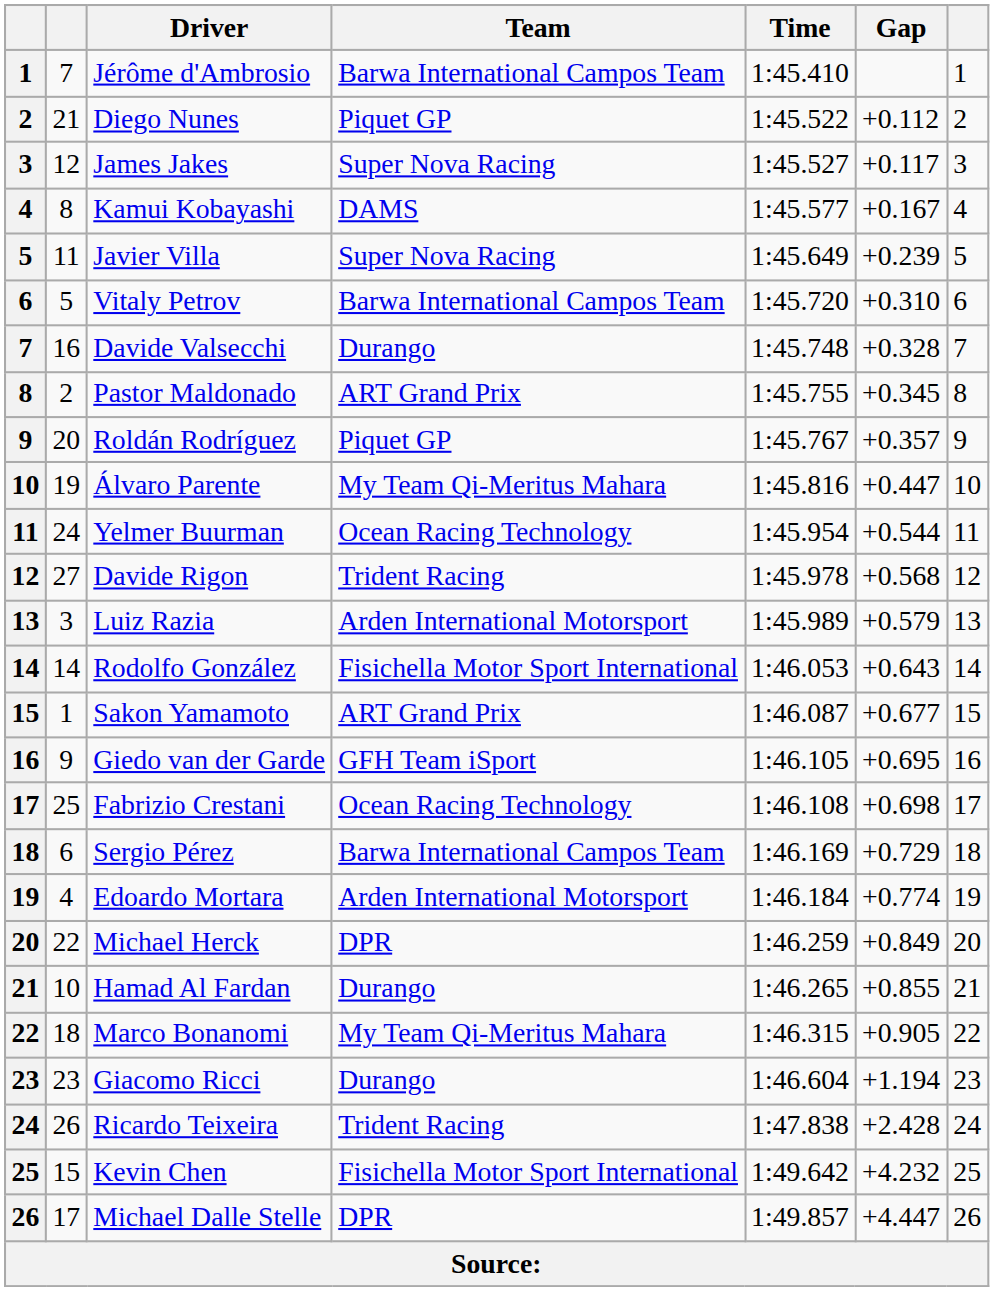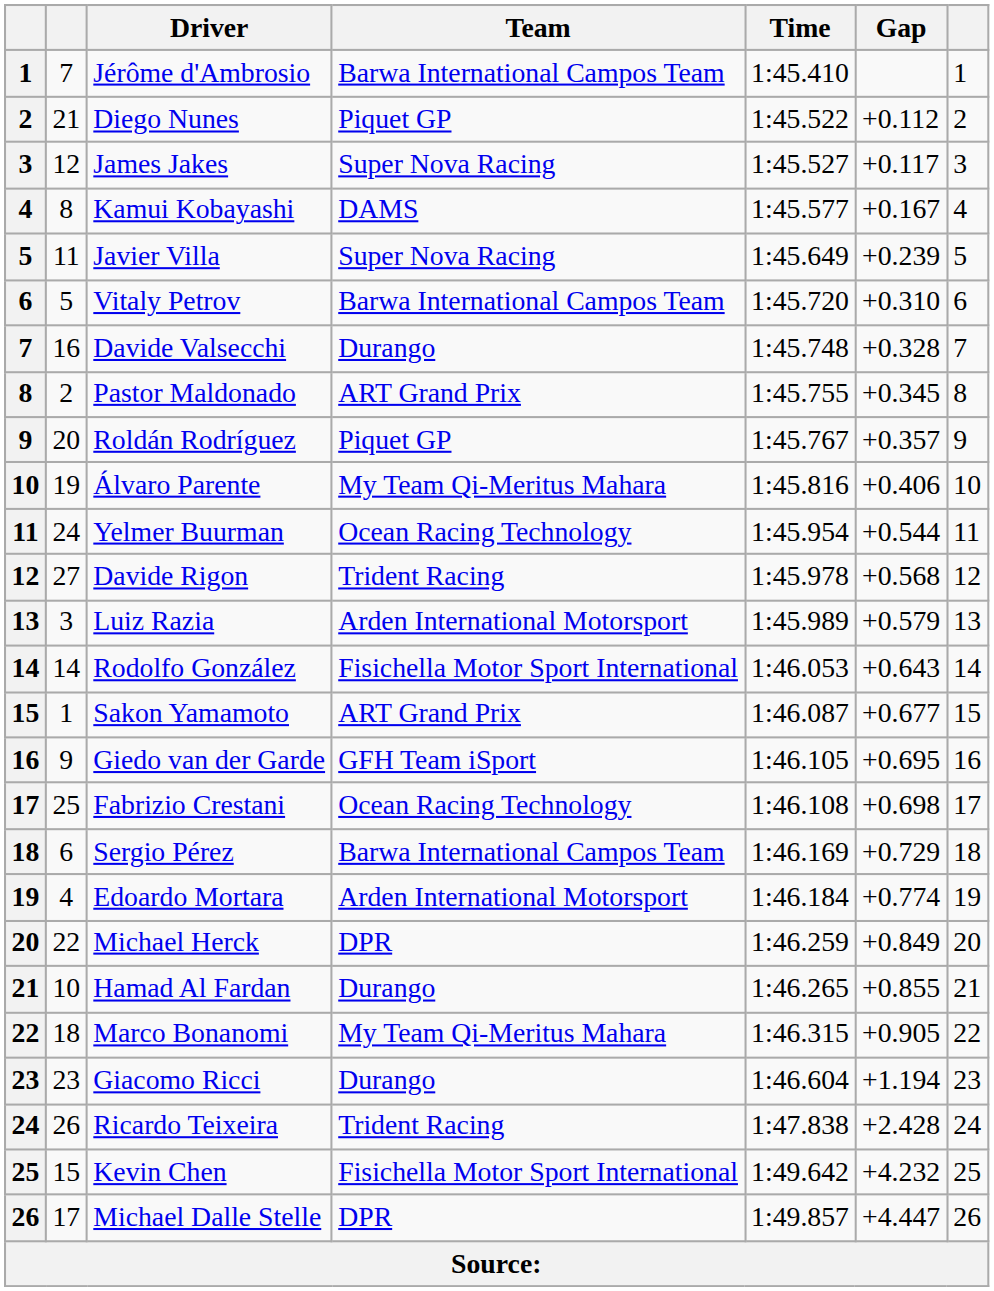Álvaro Parente | Gap: +0.447 -> +0.406
